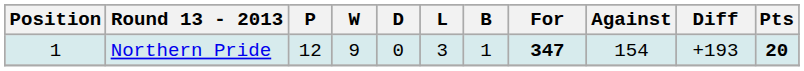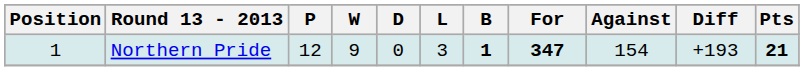Northern Pride | B: normal -> bold
Northern Pride | Pts: 20 -> 21
